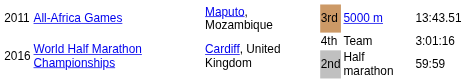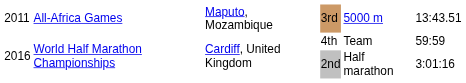4th | column 6: 3:01:16 -> 59:59
2nd | column 6: 59:59 -> 3:01:16
